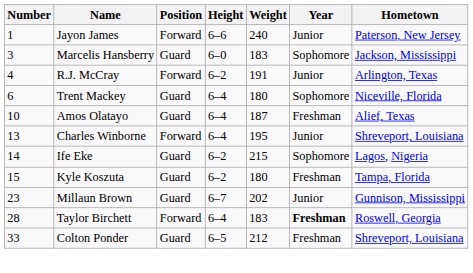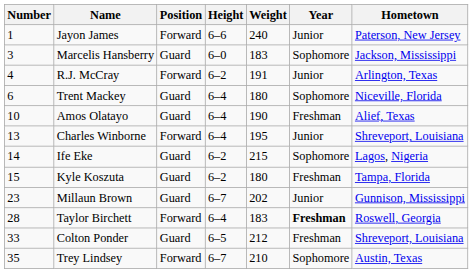Amos Olatayo | Weight: 187 -> 190
+ row: 35 | Trey Lindsey | Forward | 6–7 | 210 | Sophomore | Austin, Texas
